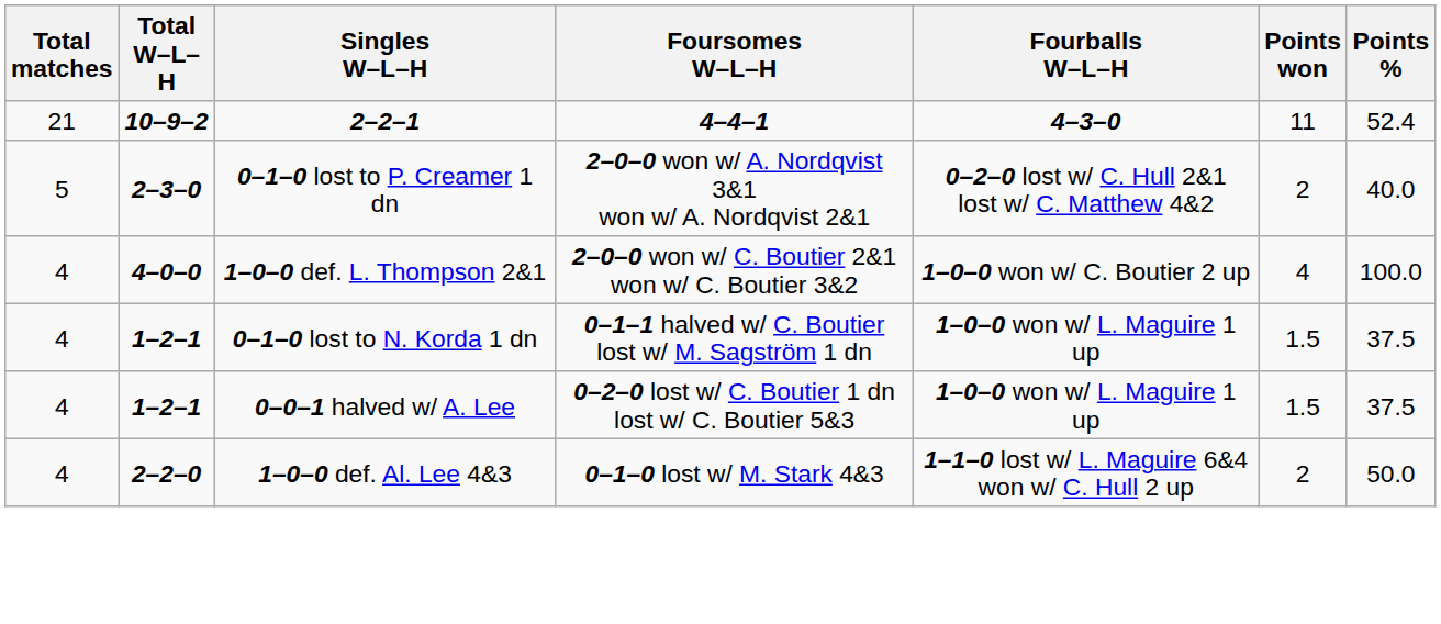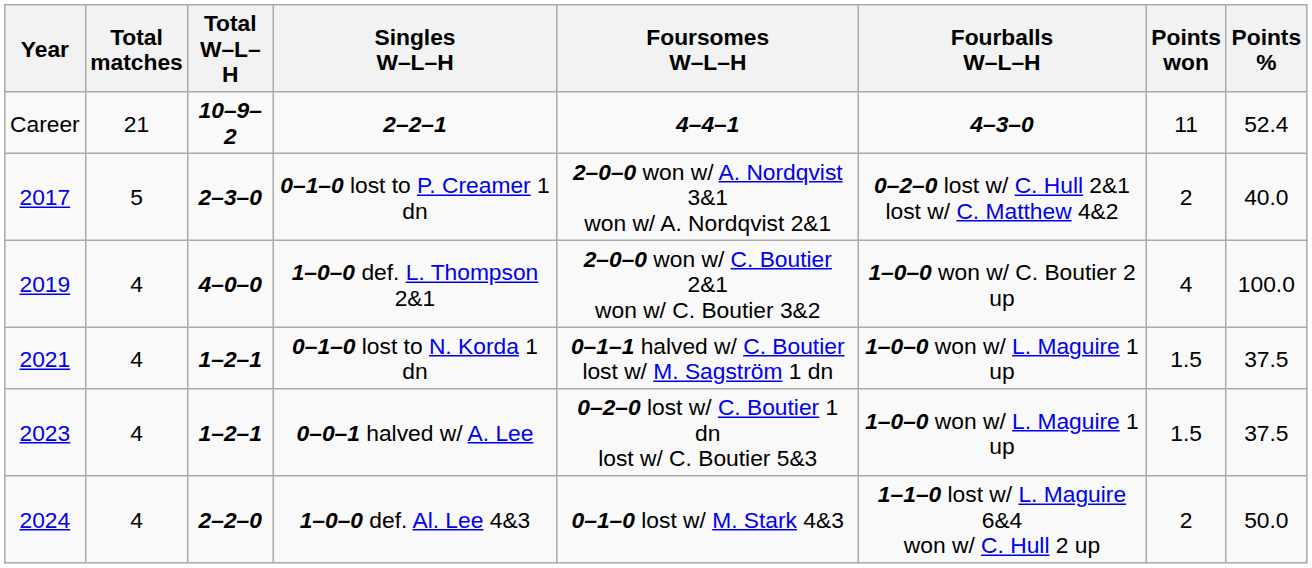+ column: Year | Career | 2017 | 2019 | 2021 | 2023 | 2024
